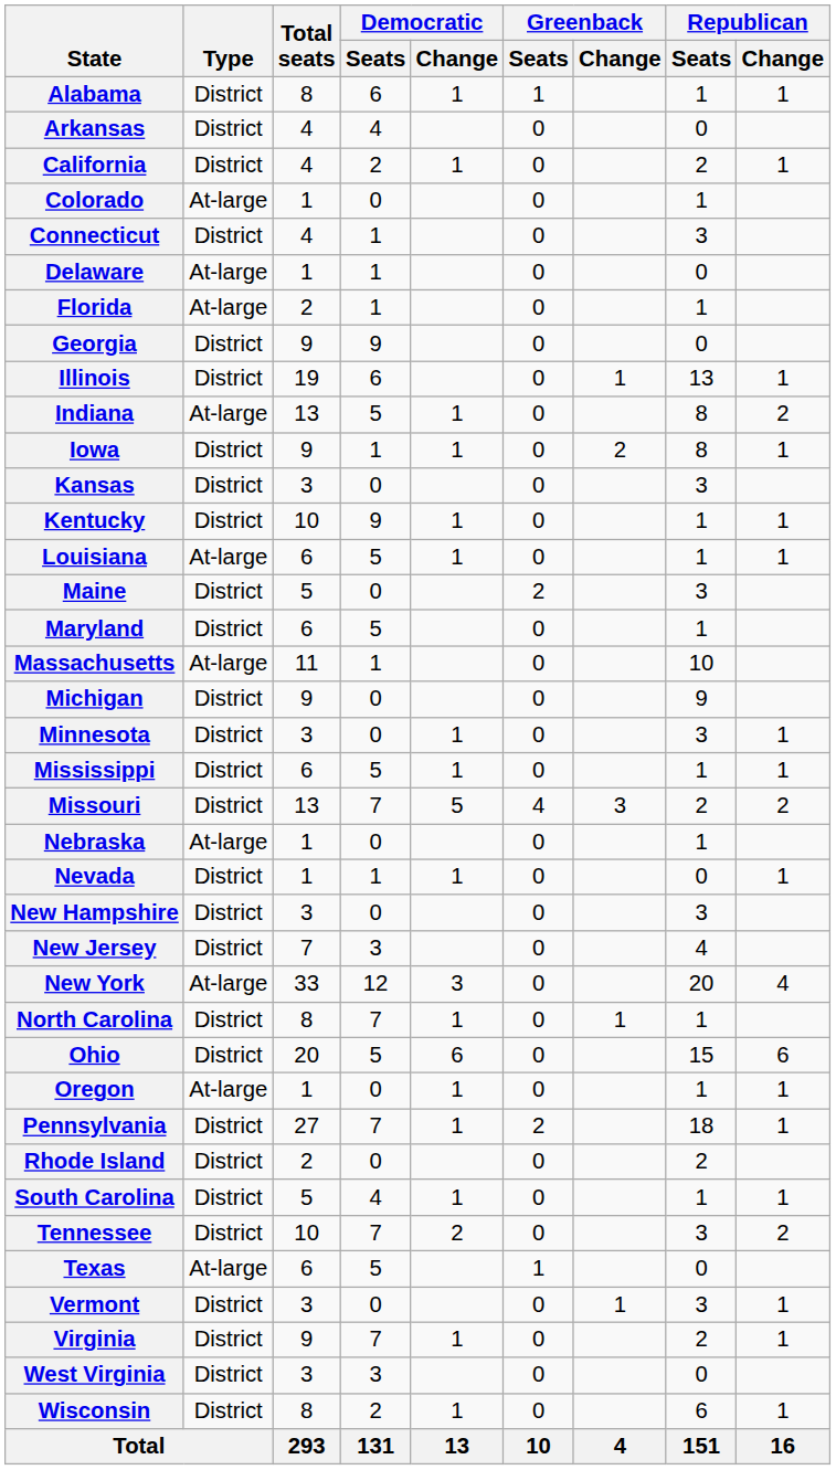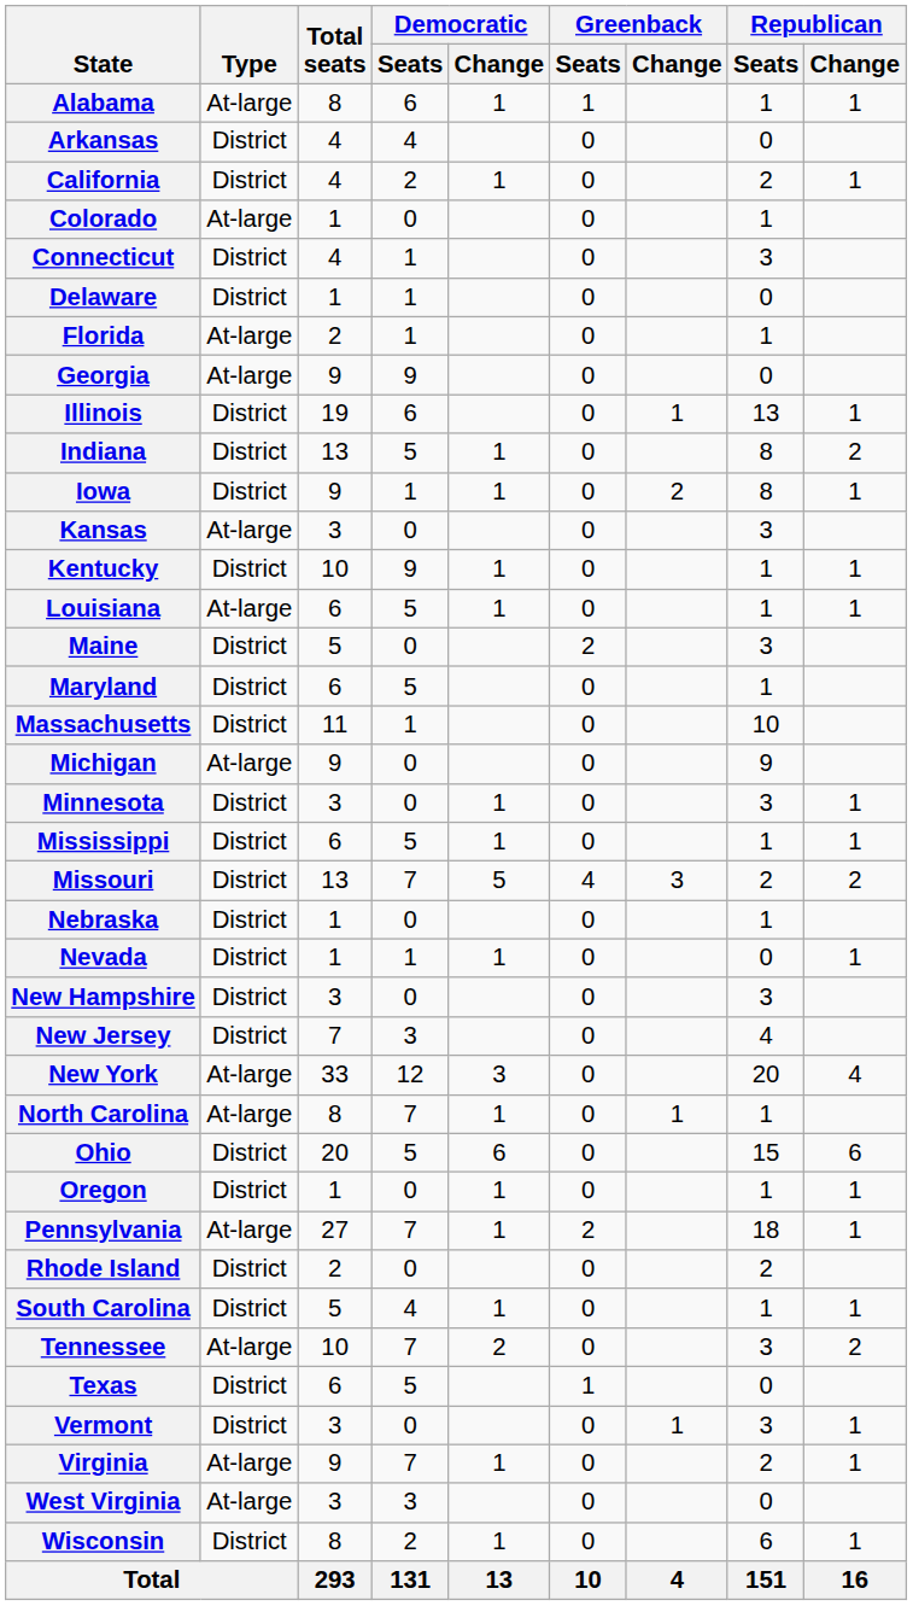Alabama | Type: District -> At-large
Delaware | Type: At-large -> District
Georgia | Type: District -> At-large
Indiana | Type: At-large -> District
Kansas | Type: District -> At-large
Massachusetts | Type: At-large -> District
Michigan | Type: District -> At-large
Nebraska | Type: At-large -> District
North Carolina | Type: District -> At-large
Oregon | Type: At-large -> District
Pennsylvania | Type: District -> At-large
Tennessee | Type: District -> At-large
Texas | Type: At-large -> District
Virginia | Type: District -> At-large
West Virginia | Type: District -> At-large
